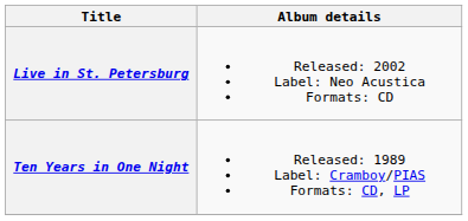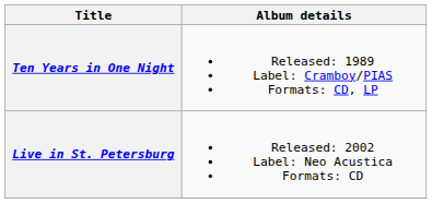rows swapped: Ten Years in One Night <-> Live in St. Petersburg
